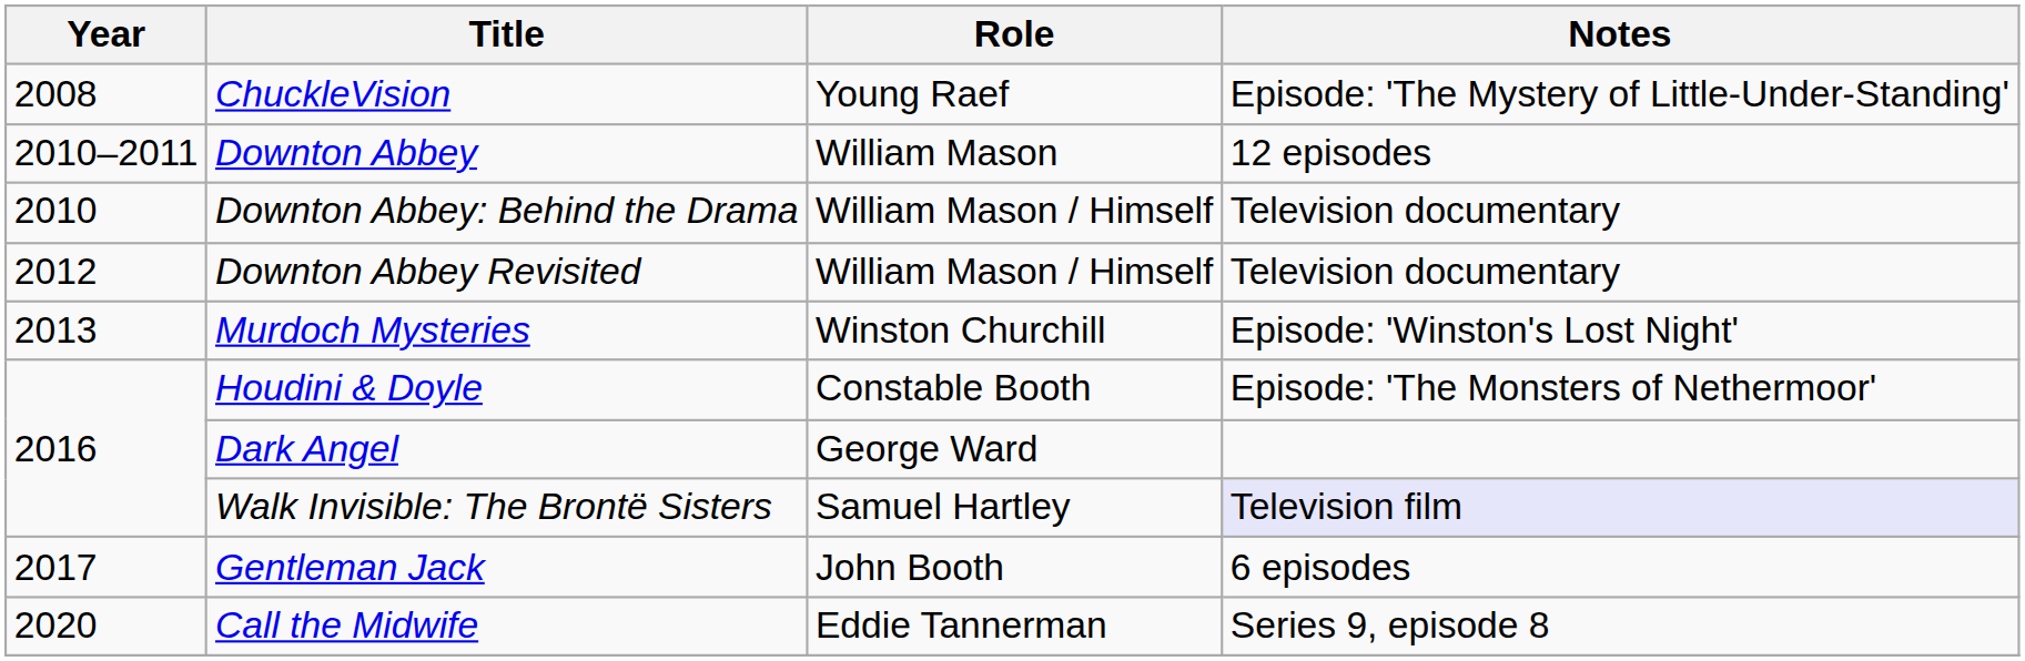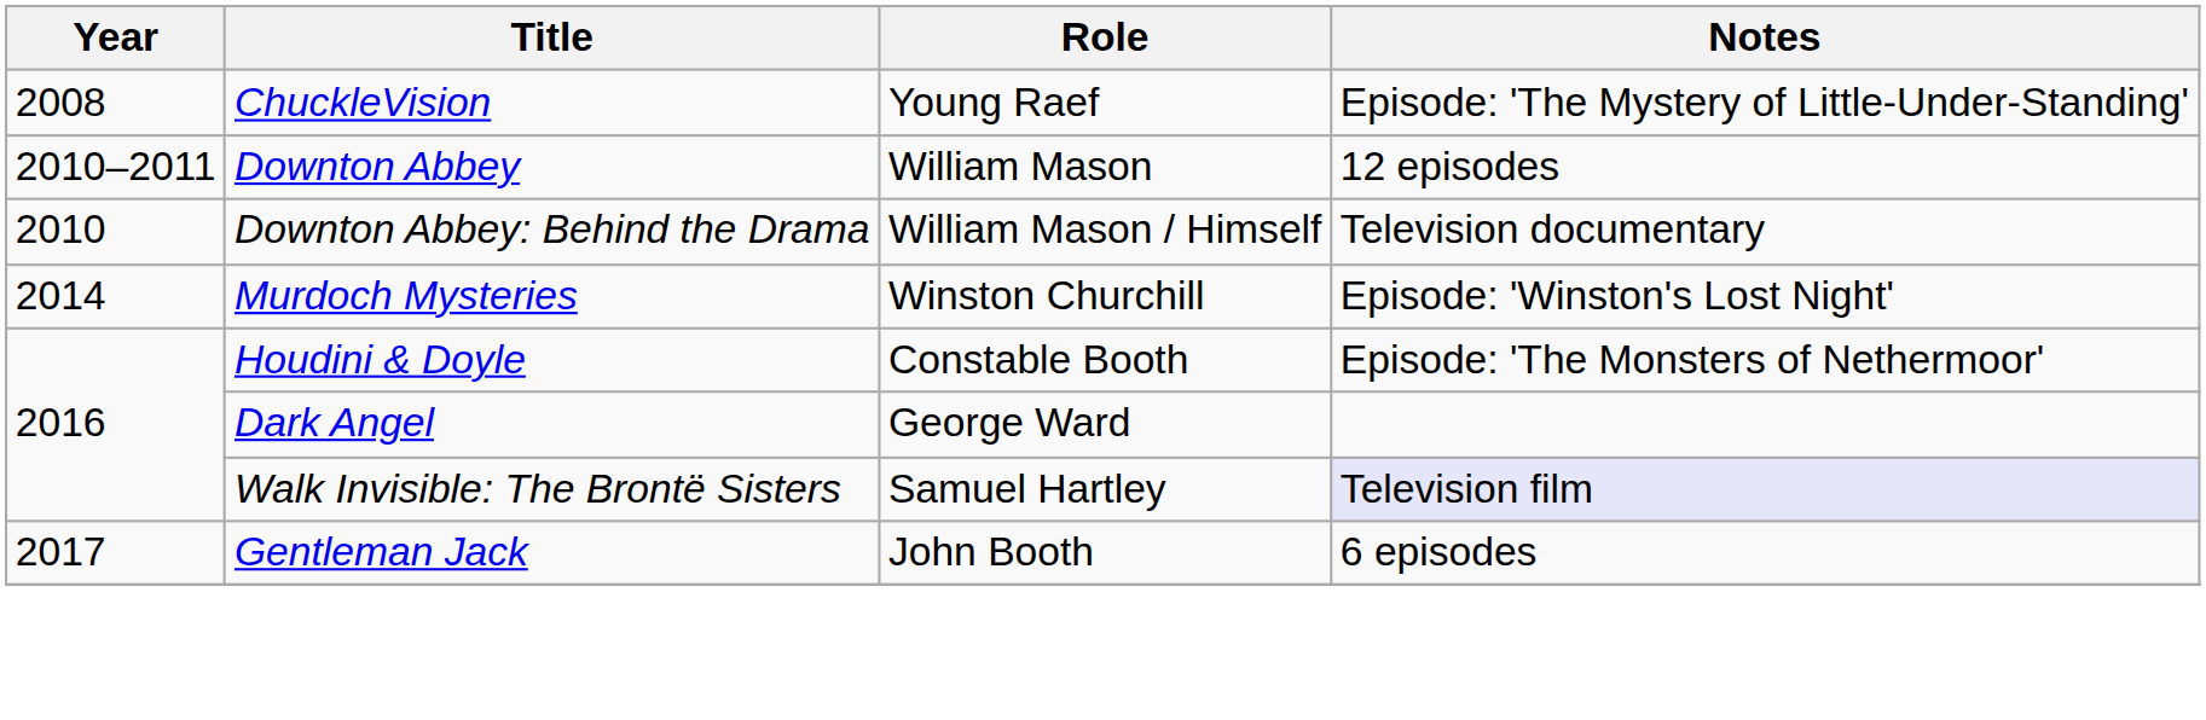- row: 2012 | Downton Abbey Revisited | William Mason / Himself | Television documentary
Murdoch Mysteries | Year: 2013 -> 2014
- row: 2020 | Call the Midwife | Eddie Tannerman | Series 9, episode 8
